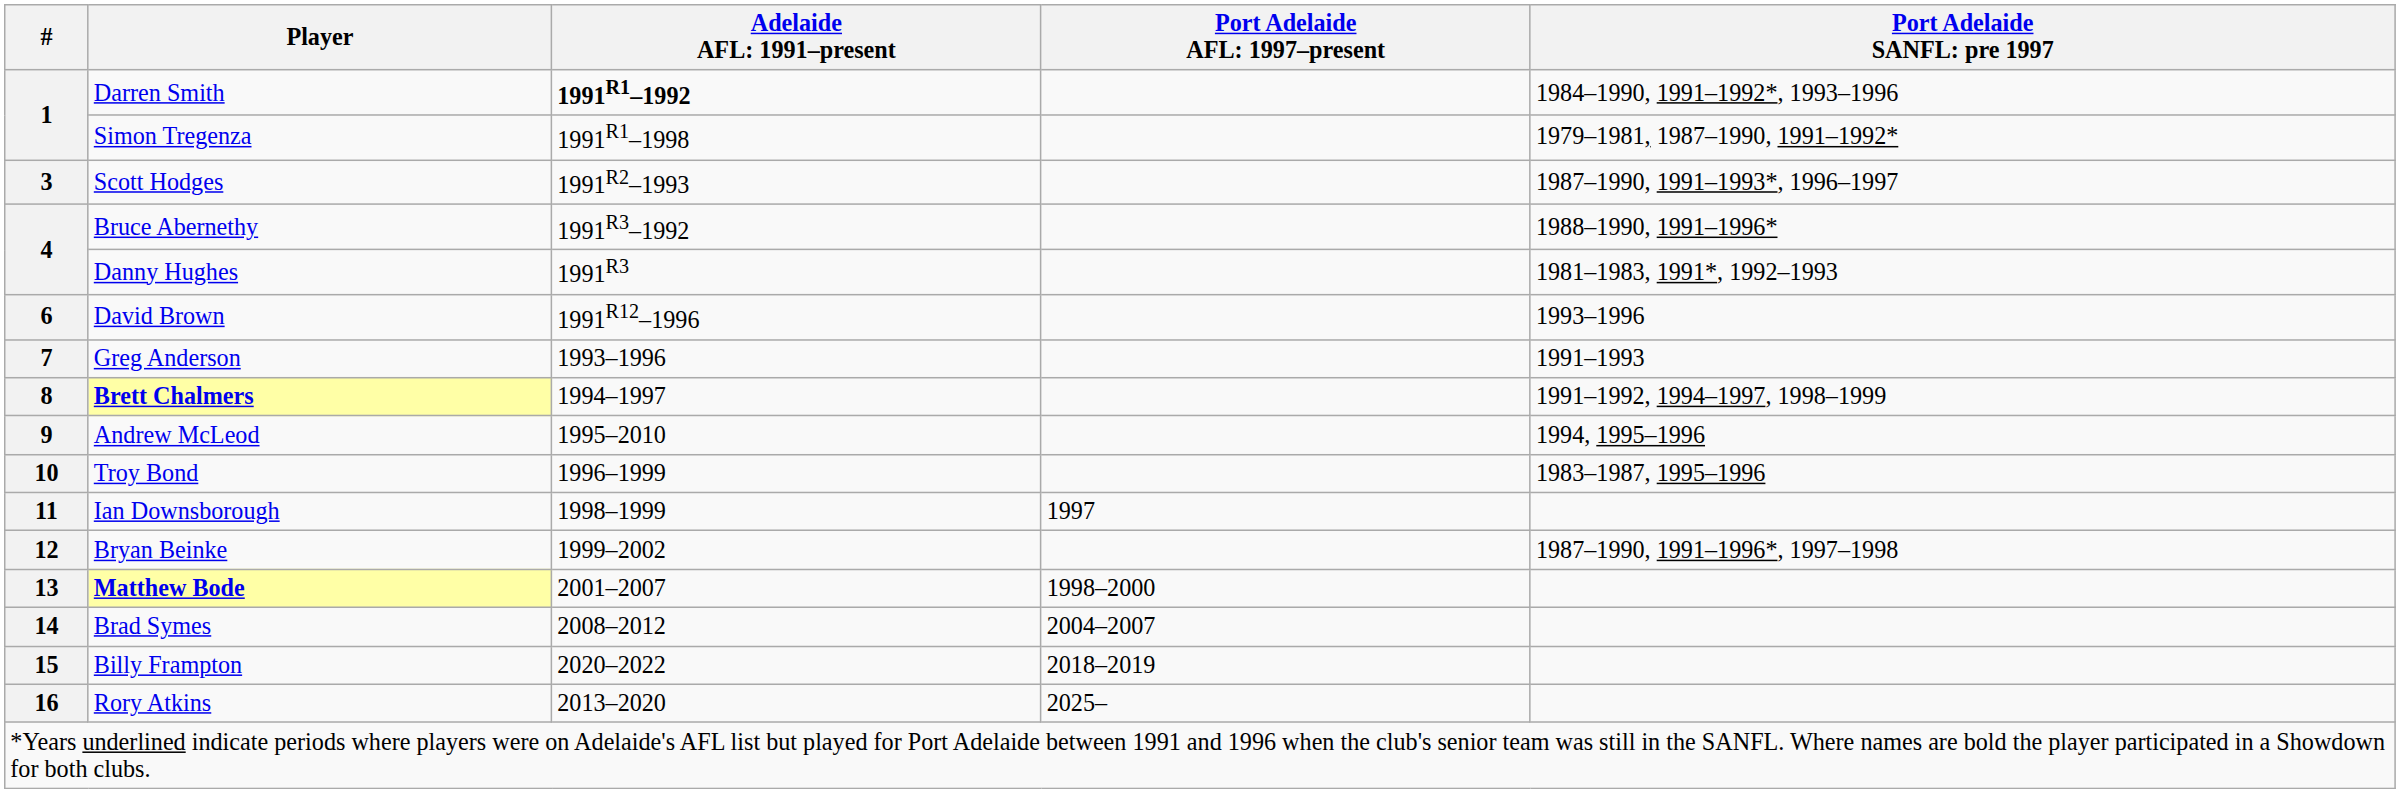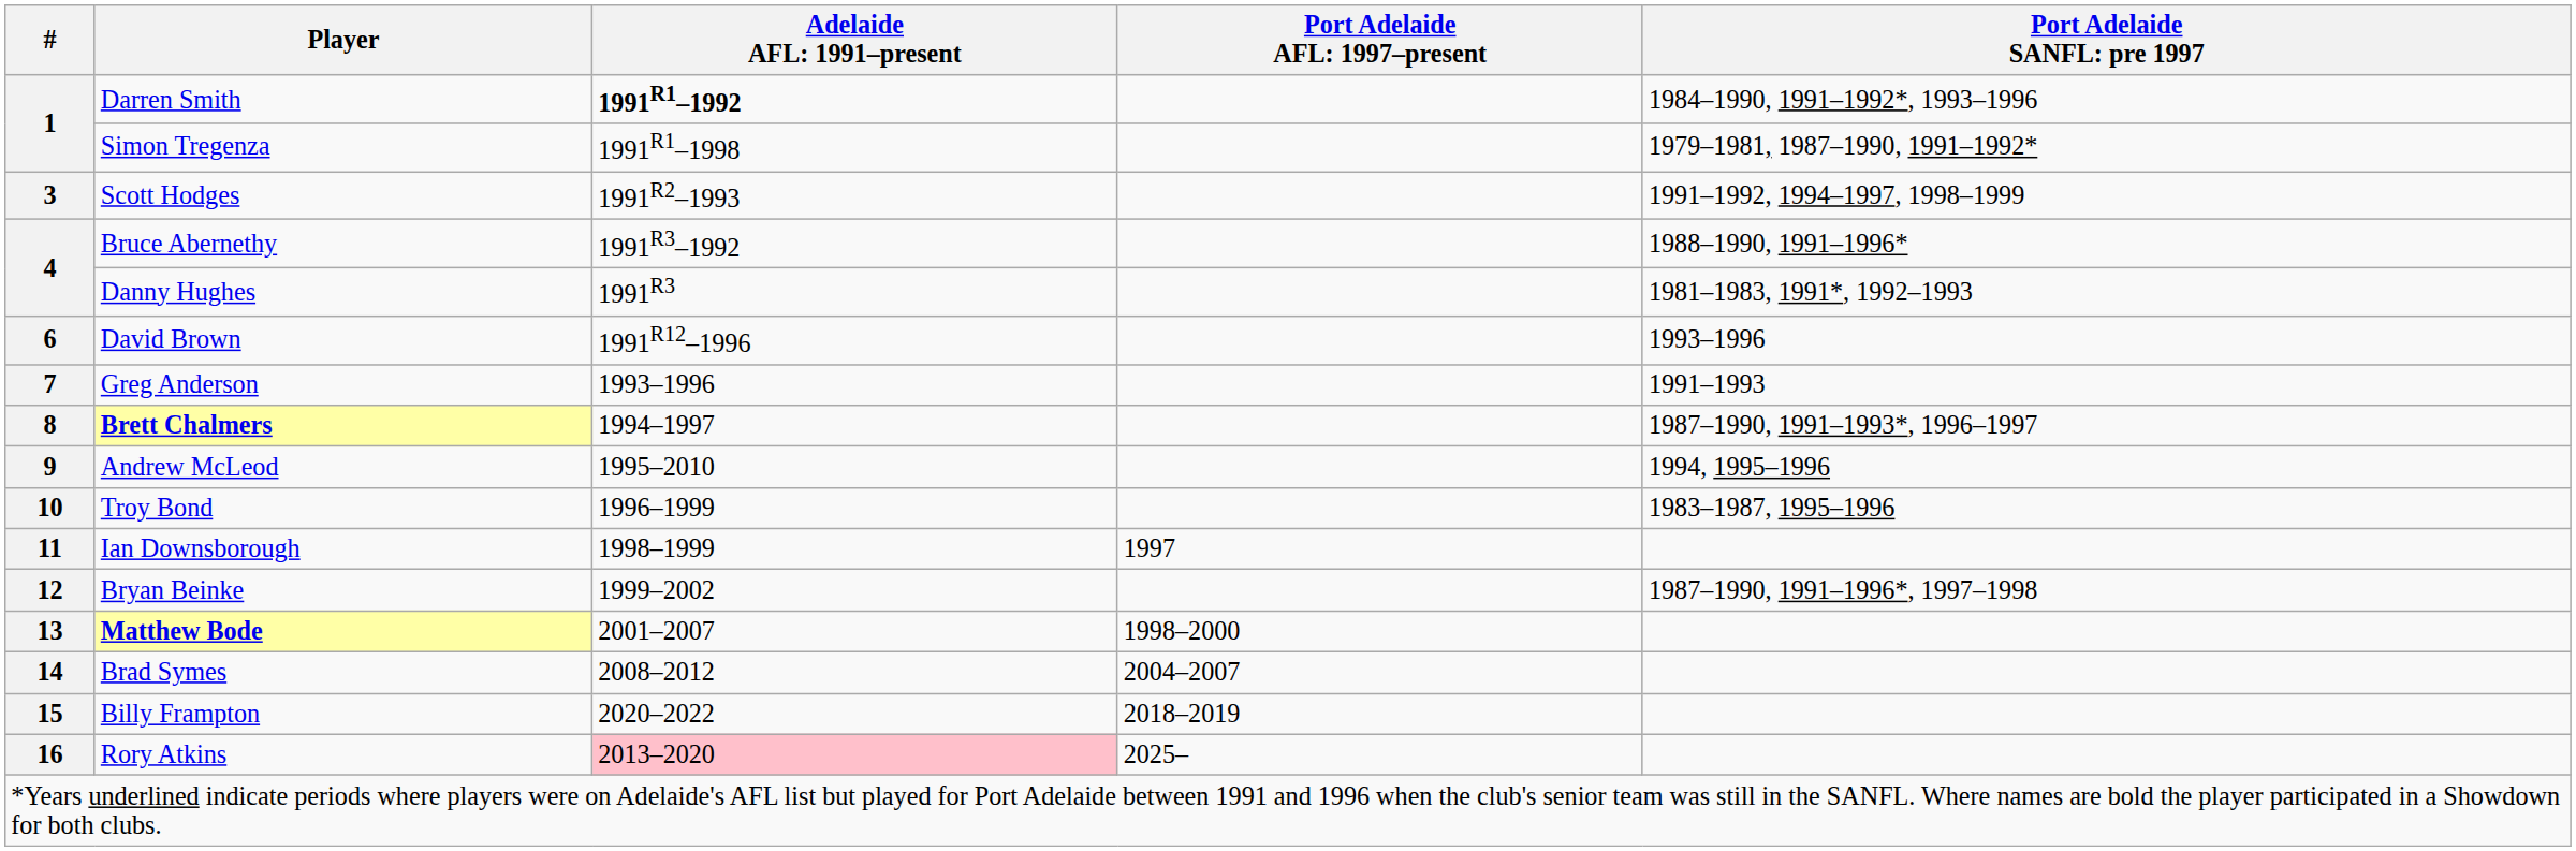Scott Hodges | column 5: 1987–1990, 1991–1993*, 1996–1997 -> 1991–1992, 1994–1997, 1998–1999
Brett Chalmers | column 5: 1991–1992, 1994–1997, 1998–1999 -> 1987–1990, 1991–1993*, 1996–1997
Rory Atkins | column 3: no background -> pink background
